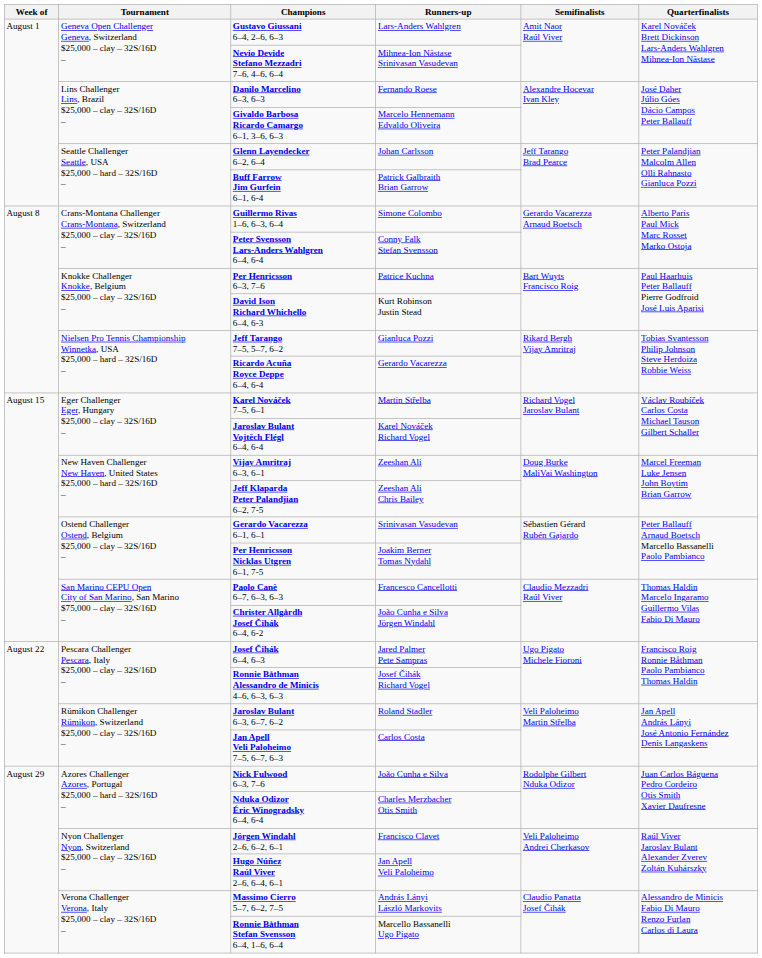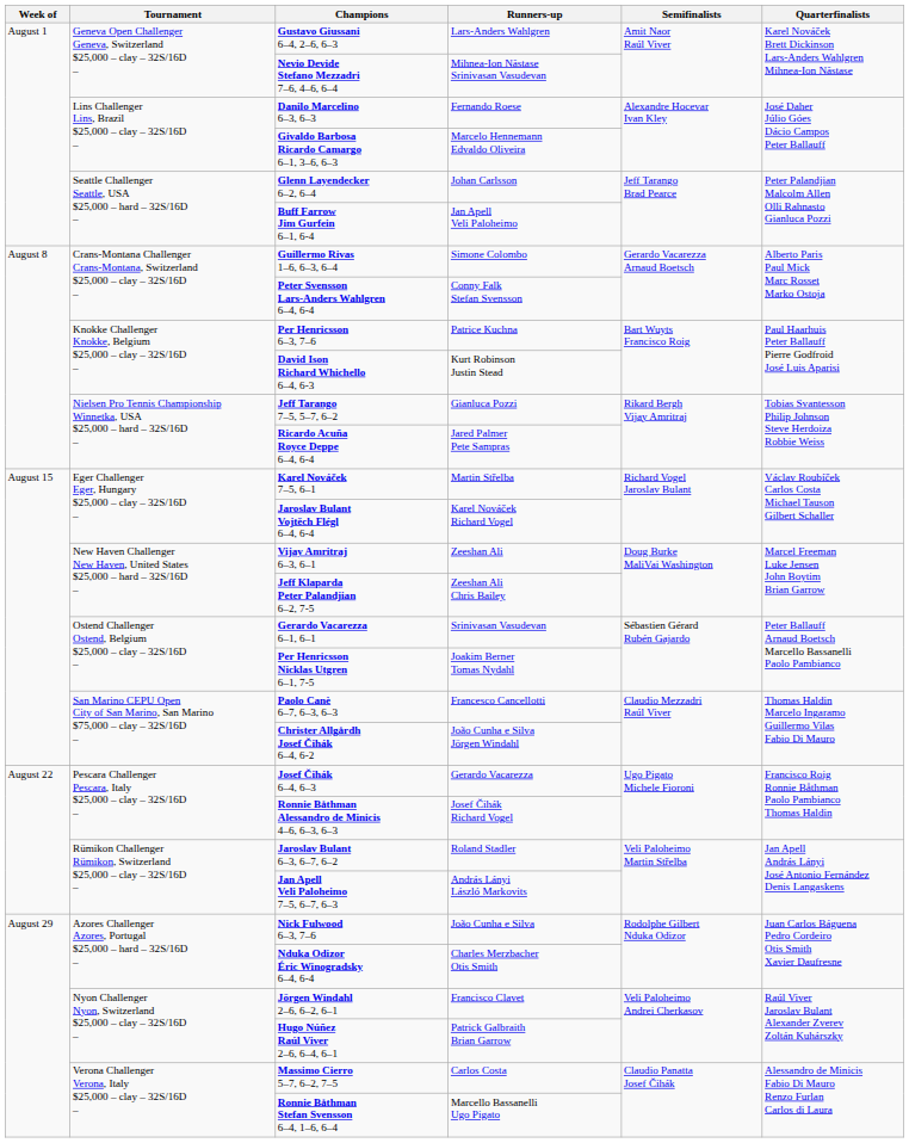Buff Farrow Jim Gurfein 6–1, 6-4 | Runners-up: Patrick Galbraith Brian Garrow -> Jan Apell Veli Paloheimo
Ricardo Acuña Royce Deppe 6–4, 6-4 | Runners-up: Gerardo Vacarezza -> Jared Palmer Pete Sampras
Josef Čihák 6–4, 6–3 | Runners-up: Jared Palmer Pete Sampras -> Gerardo Vacarezza
Jan Apell Veli Paloheimo 7–5, 6–7, 6–3 | Runners-up: Carlos Costa -> András Lányi László Markovits
Hugo Núñez Raúl Viver 2–6, 6–4, 6–1 | Runners-up: Jan Apell Veli Paloheimo -> Patrick Galbraith Brian Garrow
Massimo Cierro 5–7, 6–2, 7–5 | Runners-up: András Lányi László Markovits -> Carlos Costa
